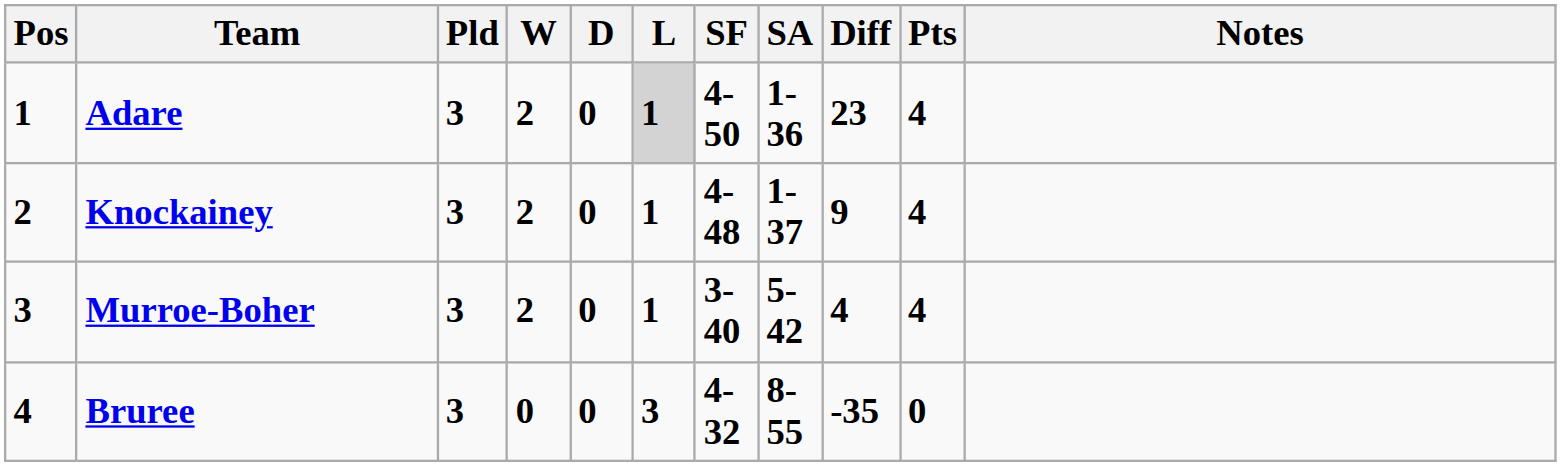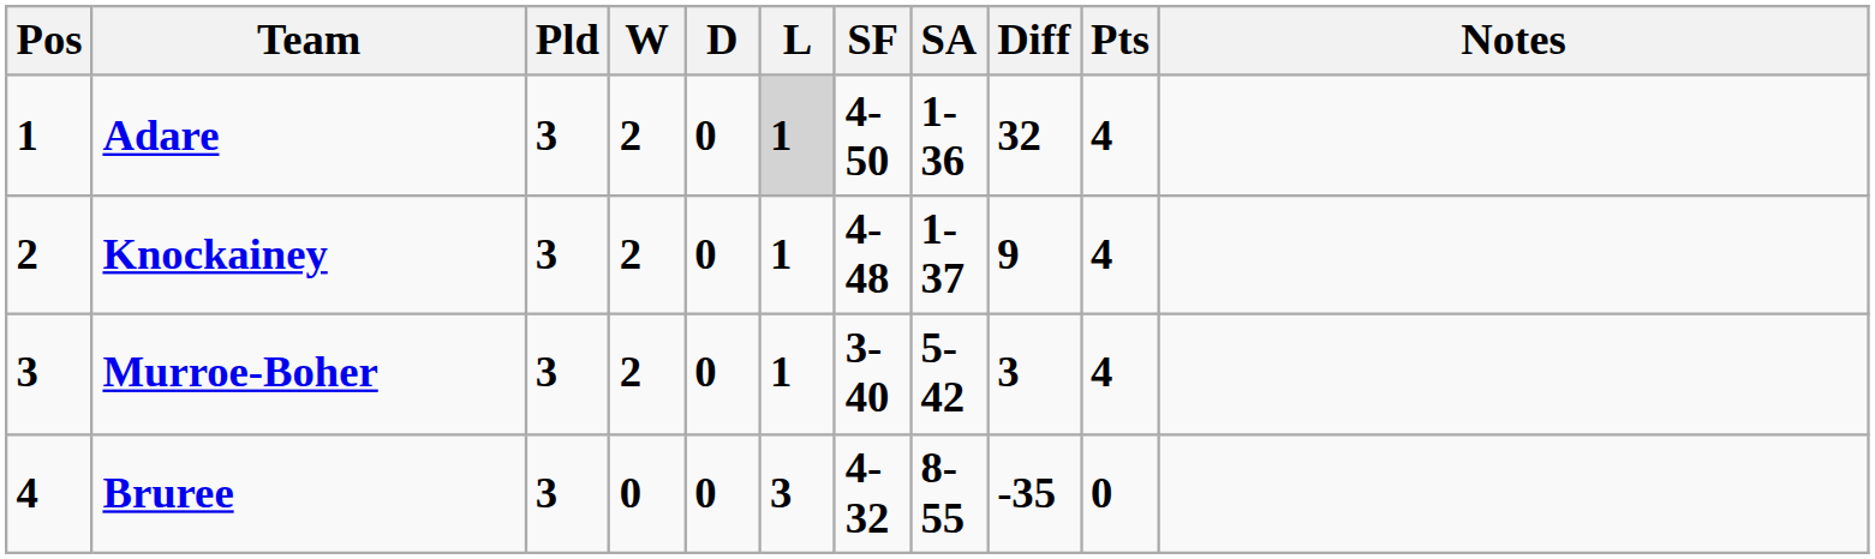Adare | Diff: 23 -> 32
Murroe-Boher | Diff: 4 -> 3
